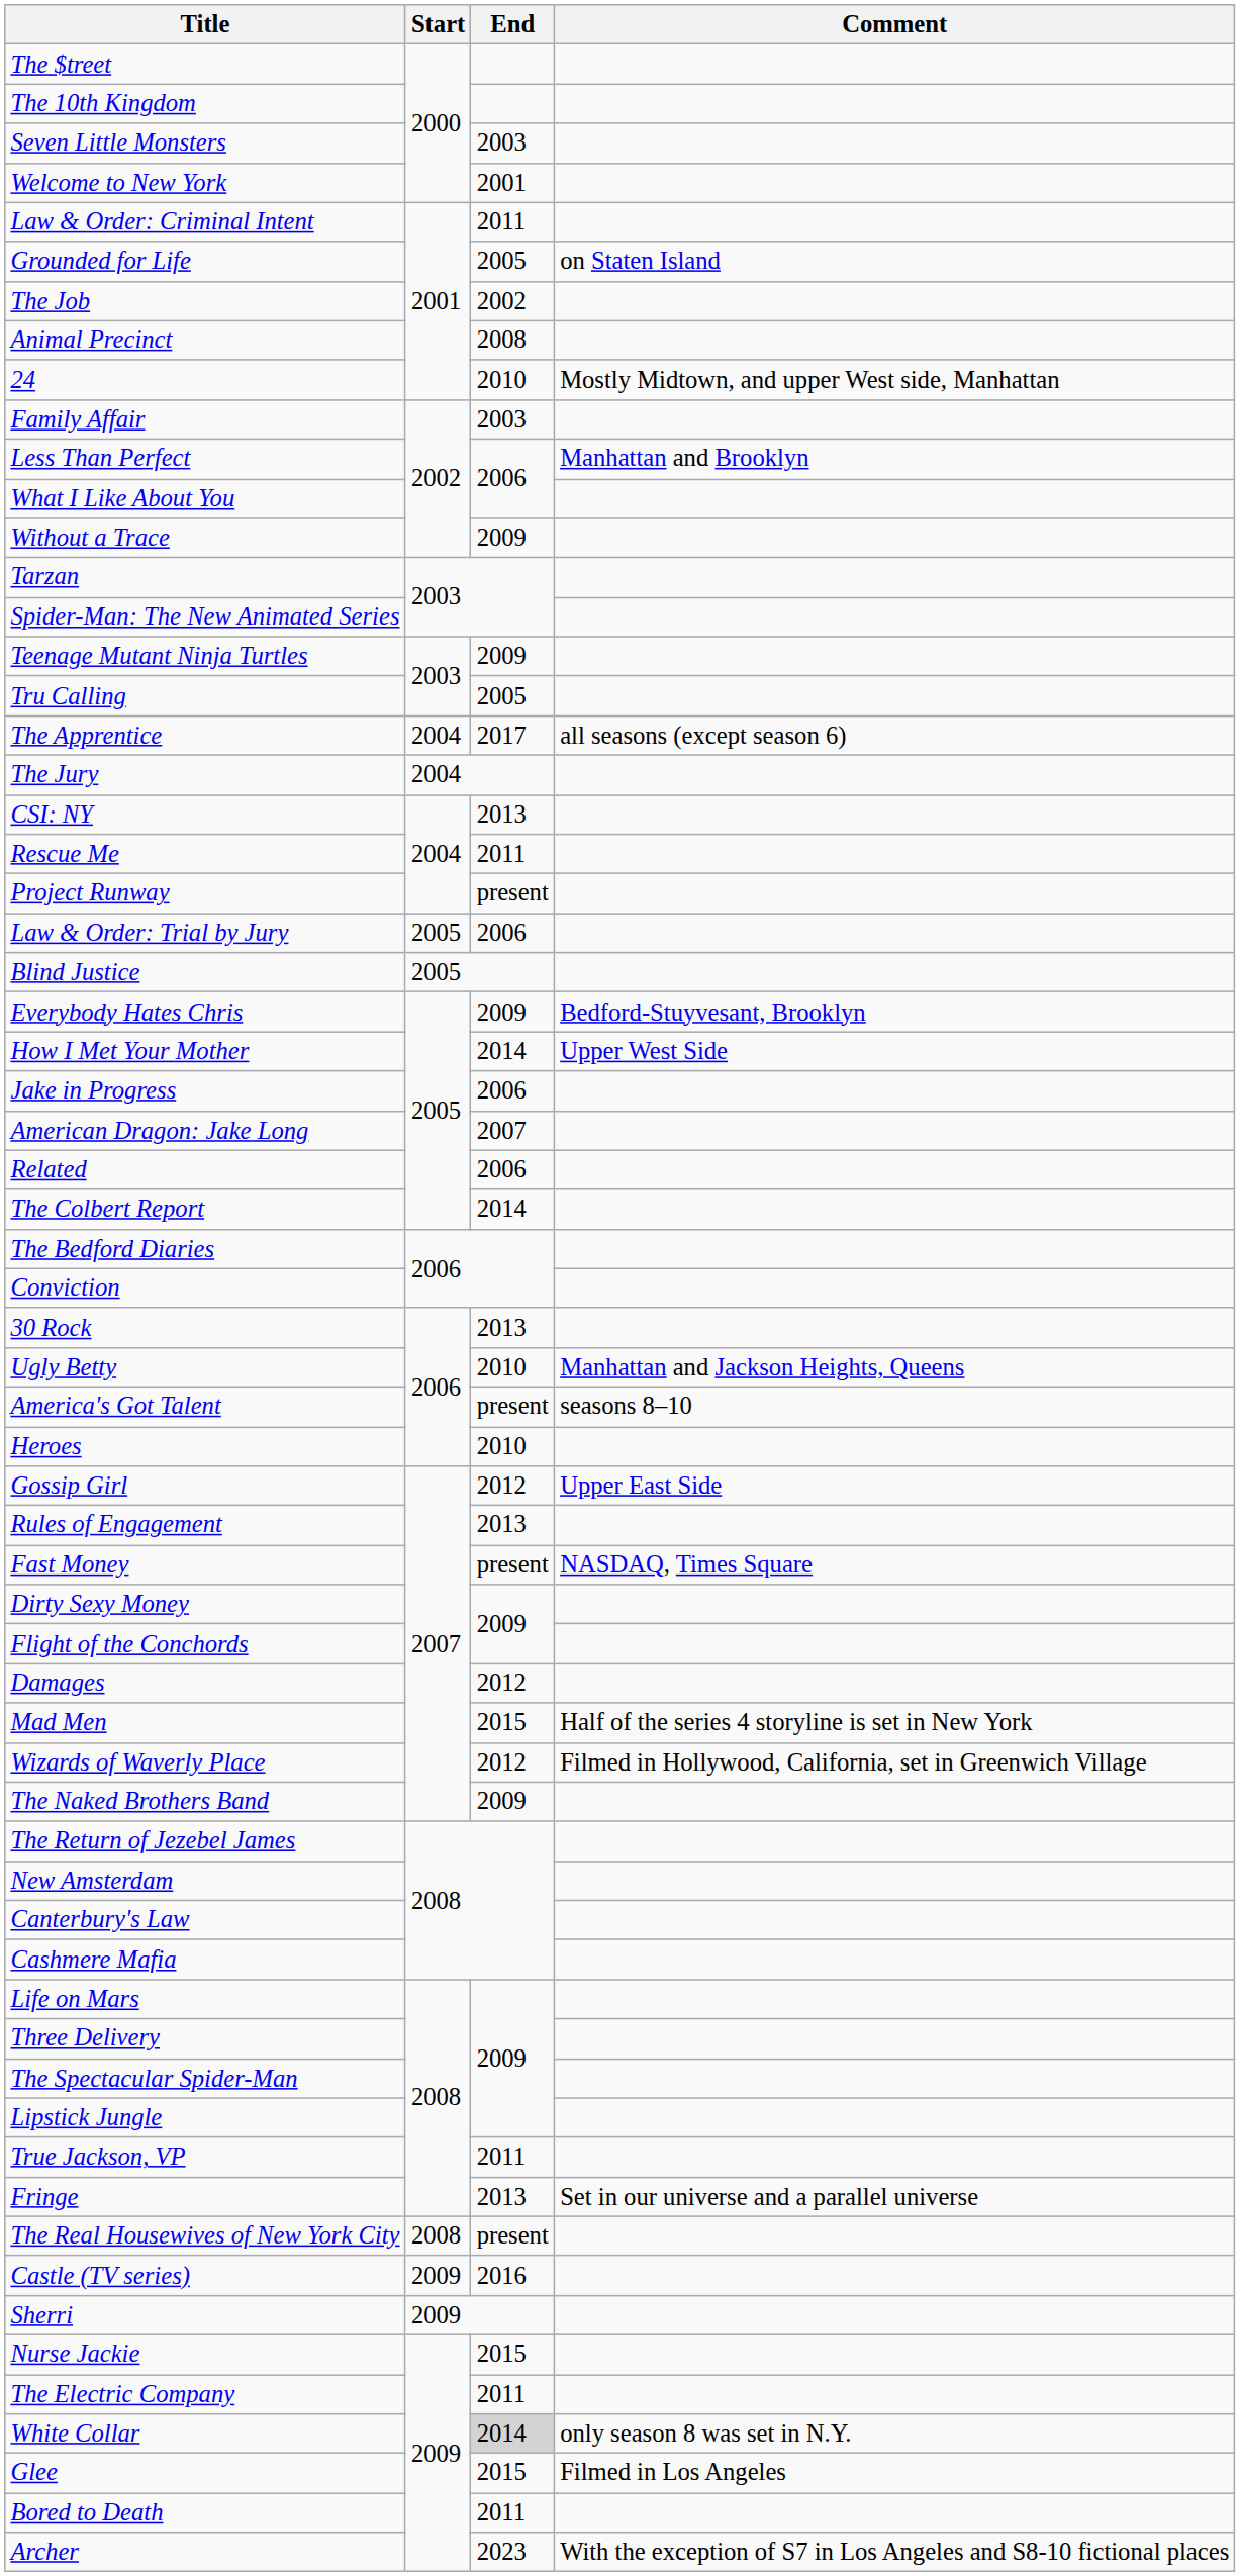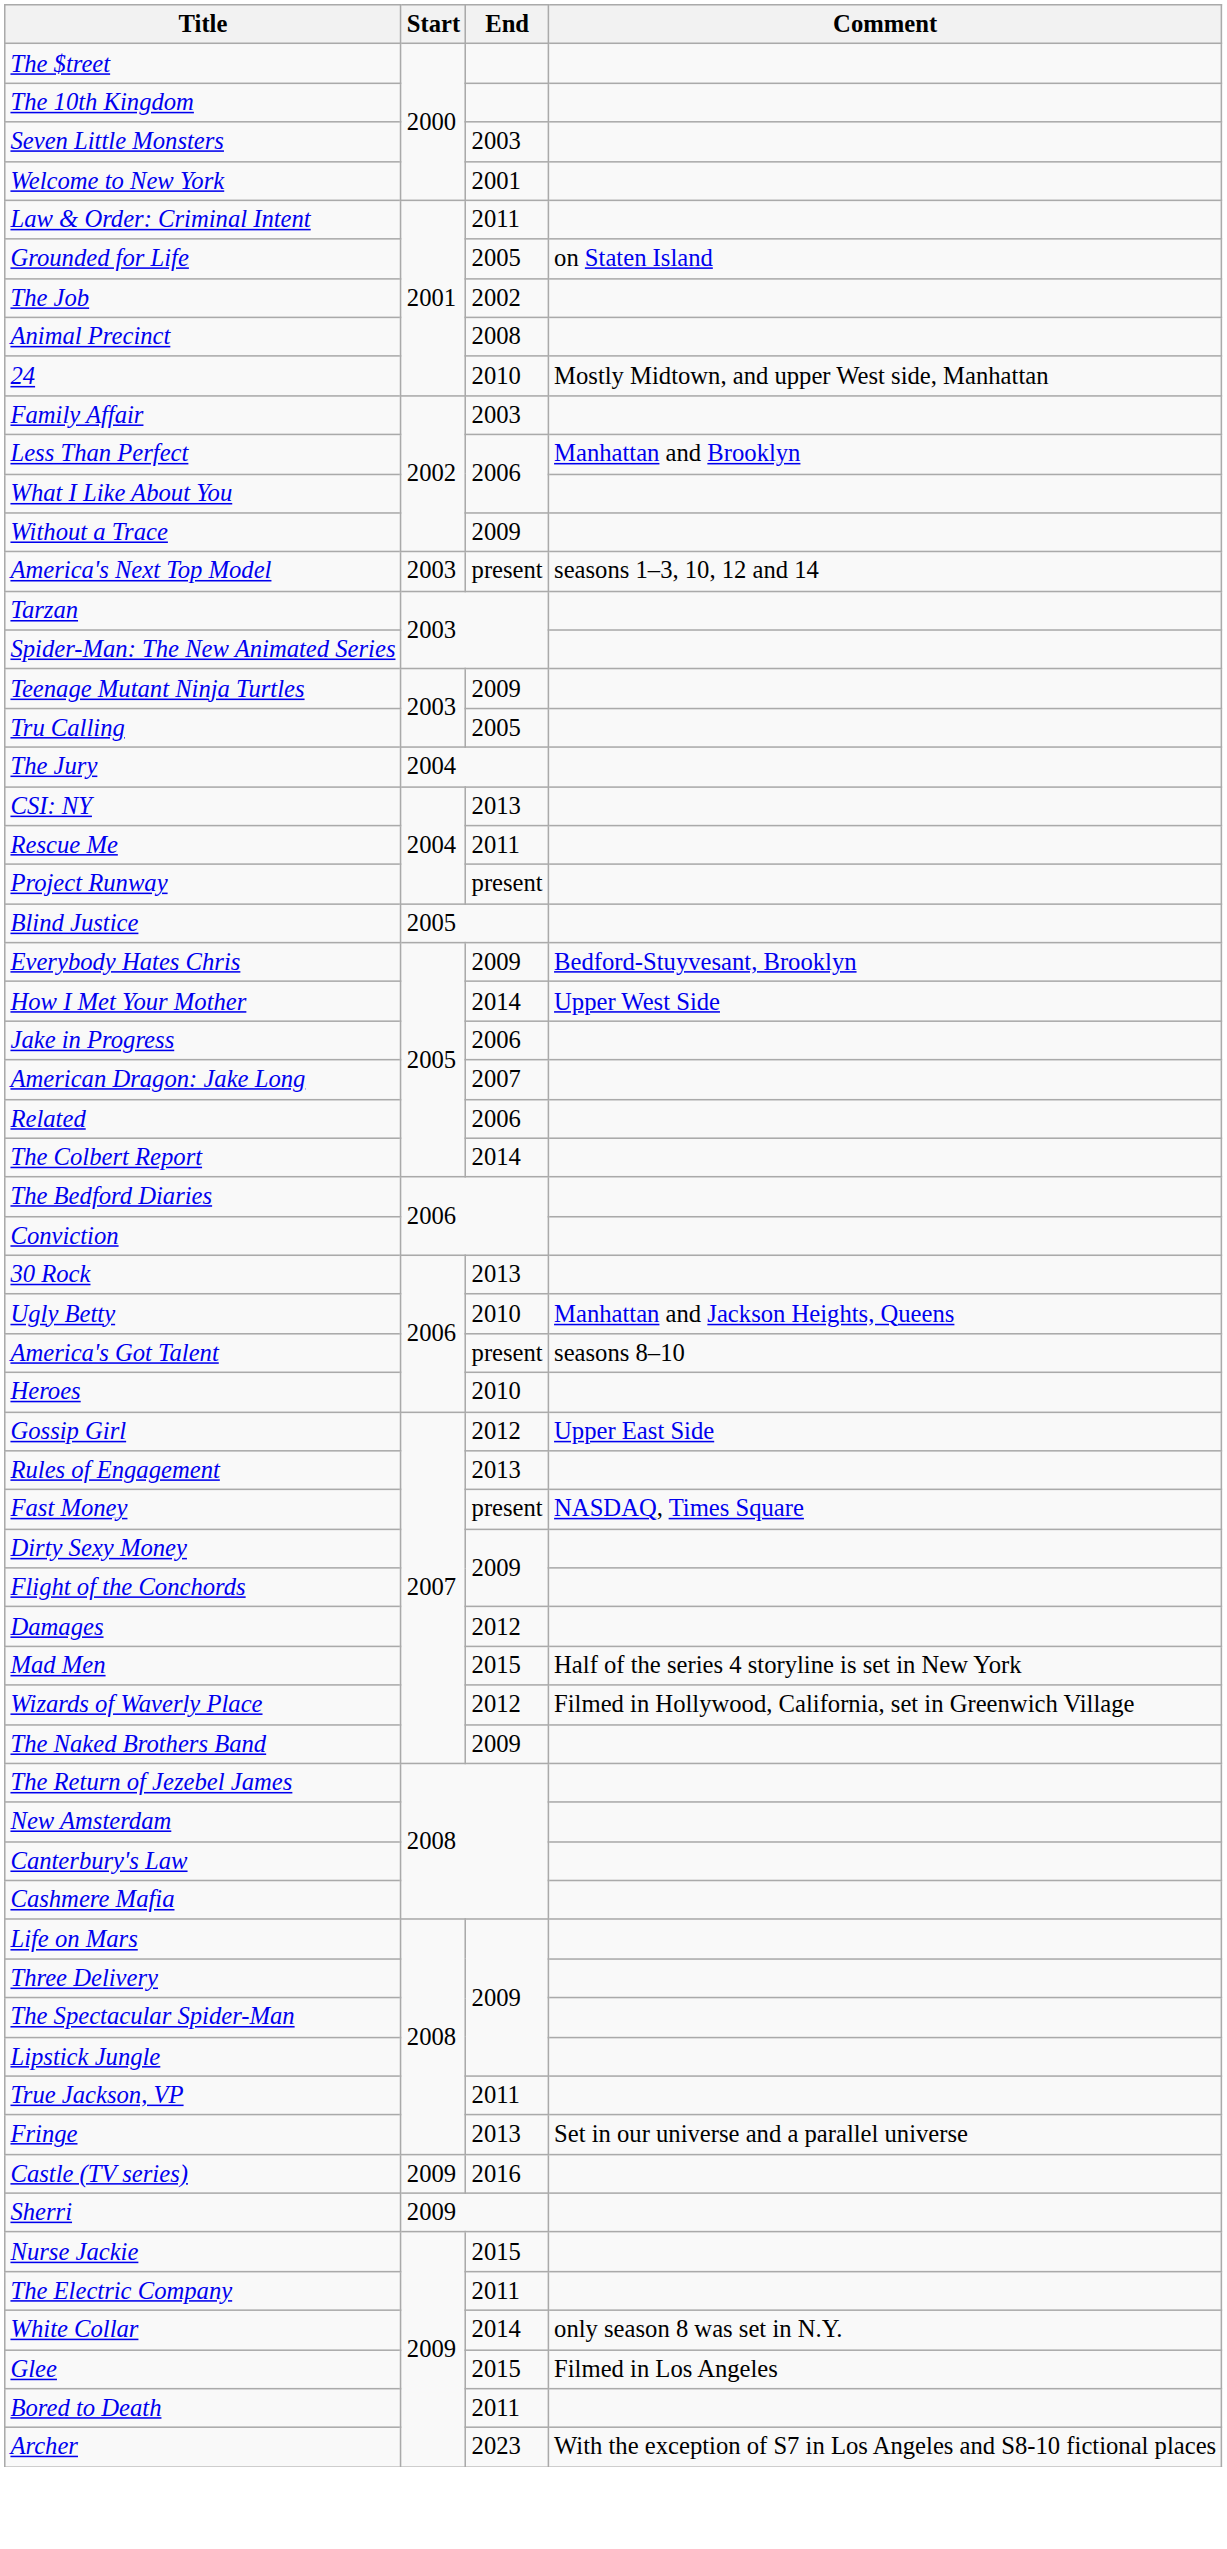+ row: America's Next Top Model | 2003 | present | seasons 1–3, 10, 12 and 14
- row: The Apprentice | 2004 | 2017 | all seasons (except season 6)
- row: Law & Order: Trial by Jury | 2005 | 2006
- row: The Real Housewives of New York City | 2008 | present
White Collar | End: lightgrey background -> no background
